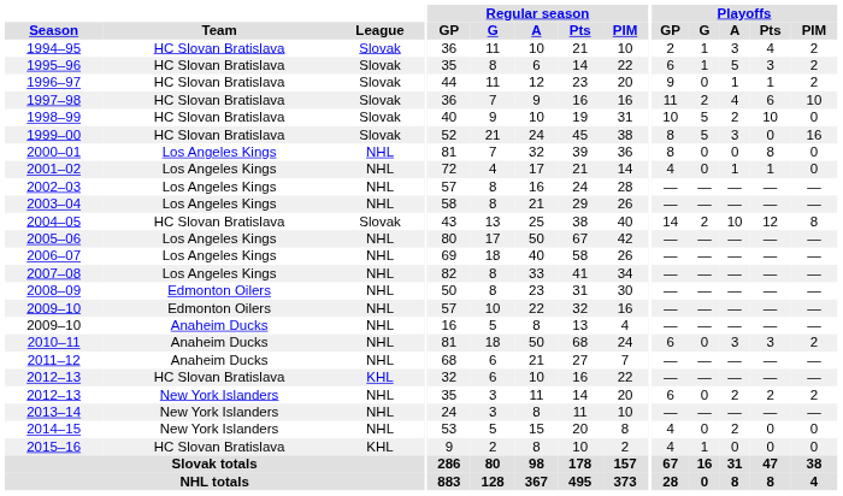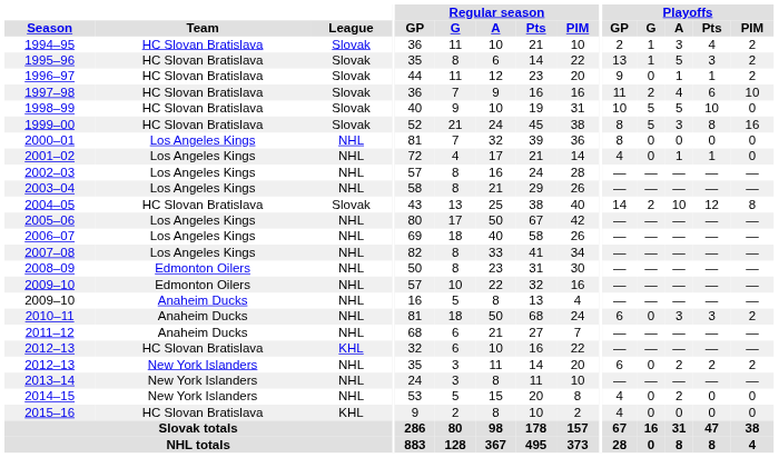1995–96 | Playoffs / GP: 6 -> 13
1998–99 | Playoffs / A: 2 -> 5
1999–00 | Playoffs / Pts: 0 -> 8
2000–01 | Playoffs / Pts: 8 -> 0
2015–16 | Playoffs / G: 1 -> 0
